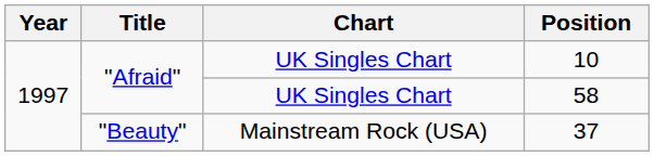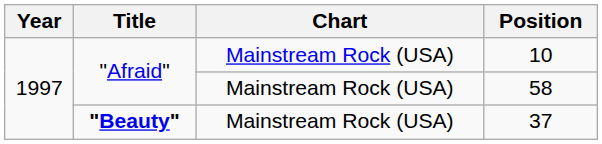10 | Chart: UK Singles Chart -> Mainstream Rock (USA)
58 | Chart: UK Singles Chart -> Mainstream Rock (USA)
37 | Title: normal -> bold
